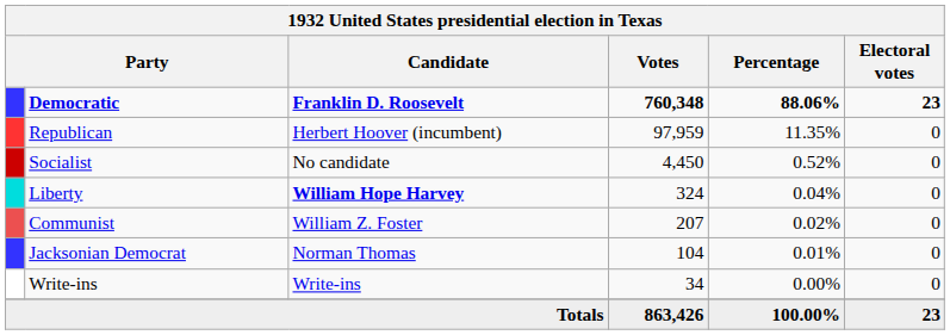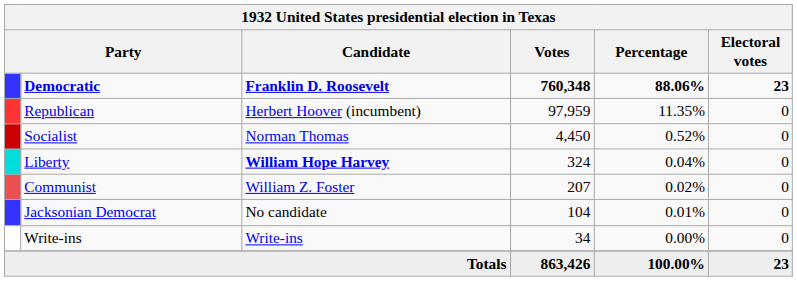Socialist | Candidate: No candidate -> Norman Thomas
Jacksonian Democrat | Candidate: Norman Thomas -> No candidate
